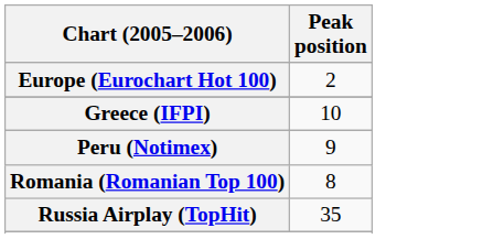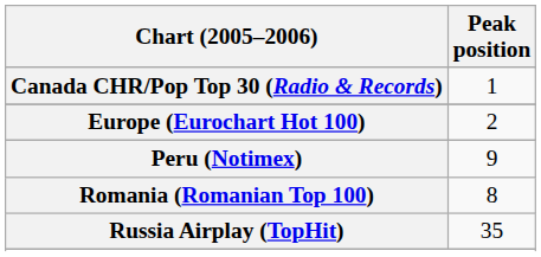+ row: Canada CHR/Pop Top 30 (Radio & Records) | 1
- row: Greece (IFPI) | 10
